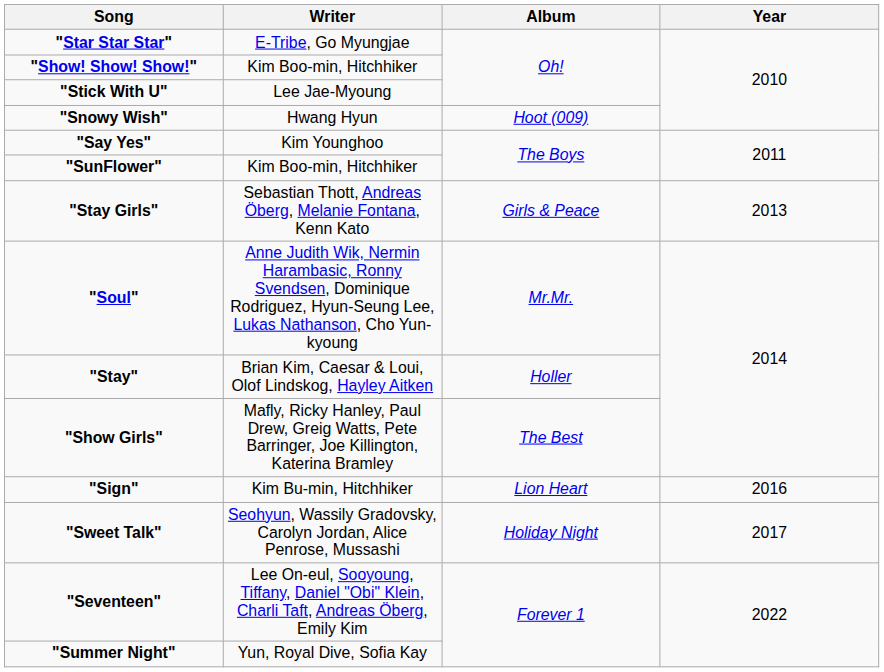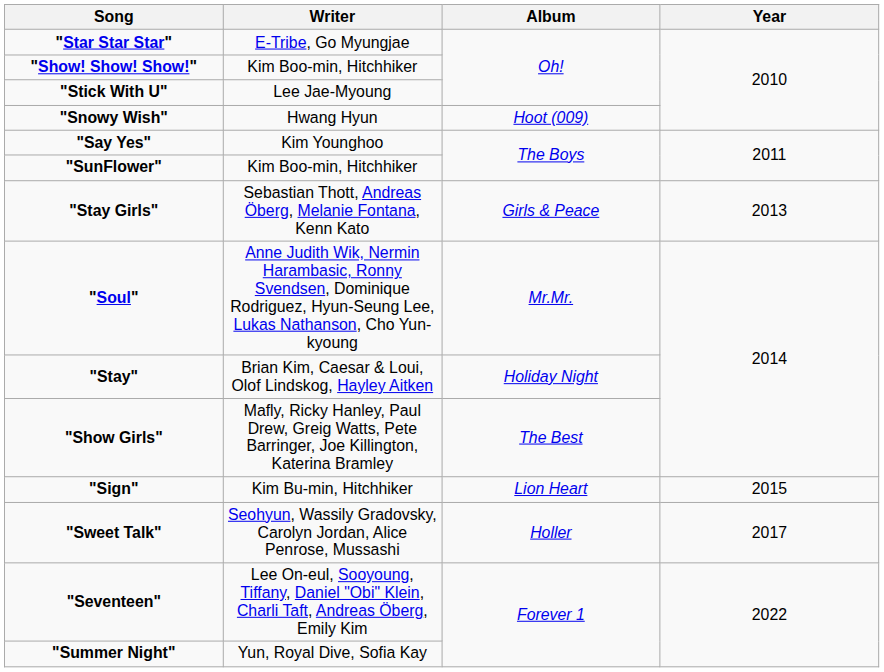"Stay" | Album: Holler -> Holiday Night
"Sign" | Year: 2016 -> 2015
"Sweet Talk" | Album: Holiday Night -> Holler
